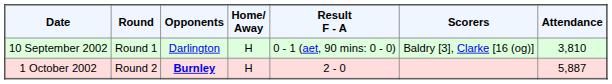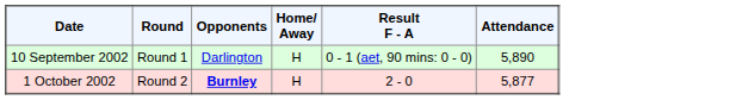- column: Scorers | Baldry [3], Clarke [16 (og)]
10 September 2002 | Attendance: 3,810 -> 5,890
1 October 2002 | Attendance: 5,887 -> 5,877
